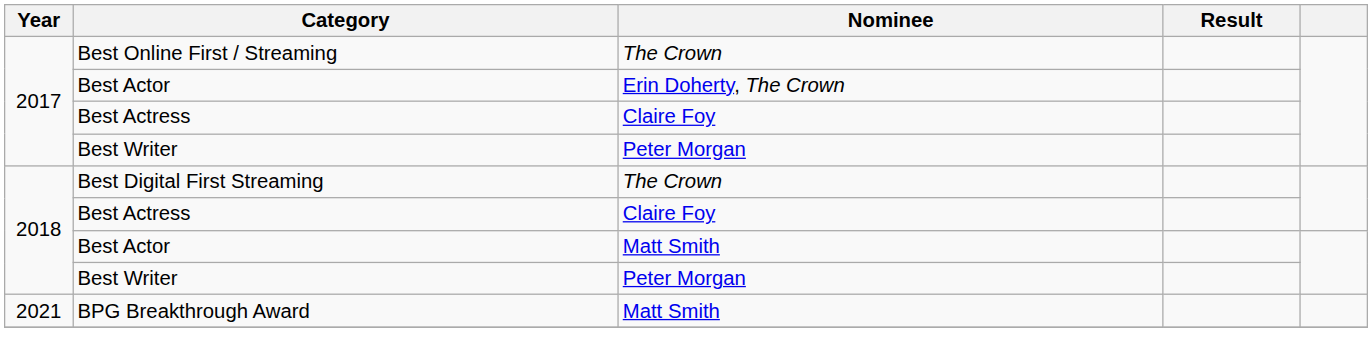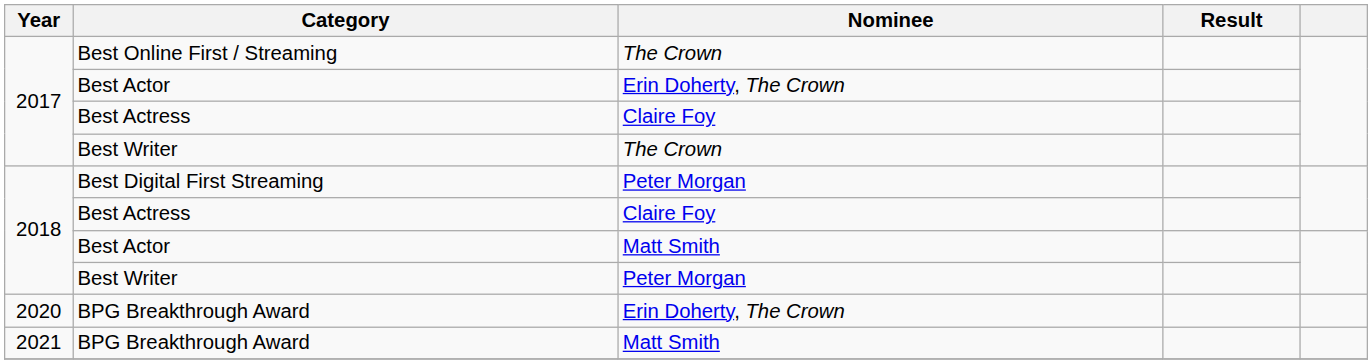2017 / Best Writer | Nominee: Peter Morgan -> The Crown
Best Digital First Streaming | Nominee: The Crown -> Peter Morgan
+ row: 2020 | BPG Breakthrough Award | Erin Doherty, The Crown
